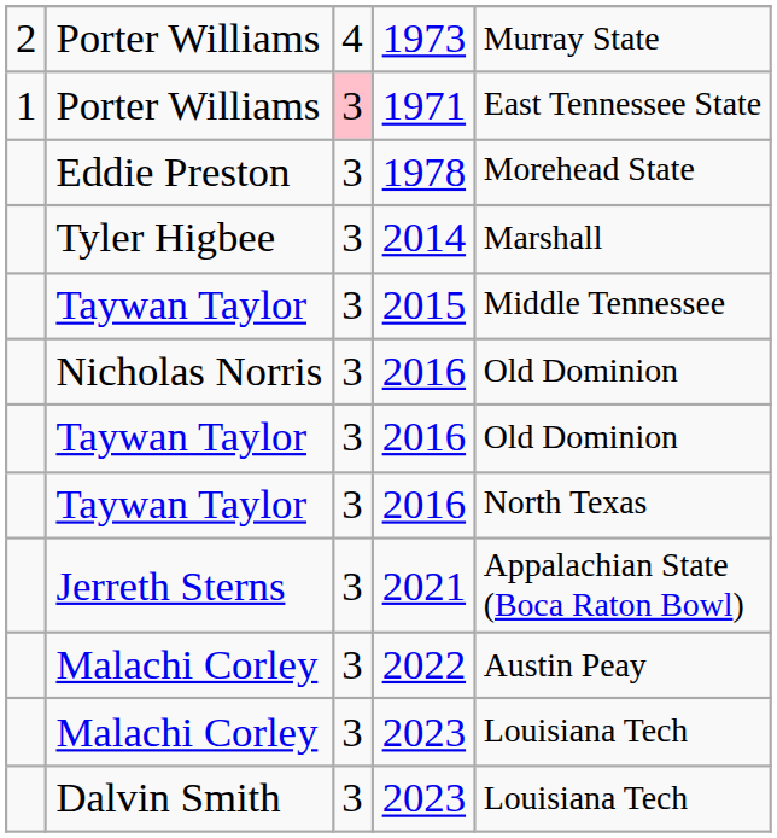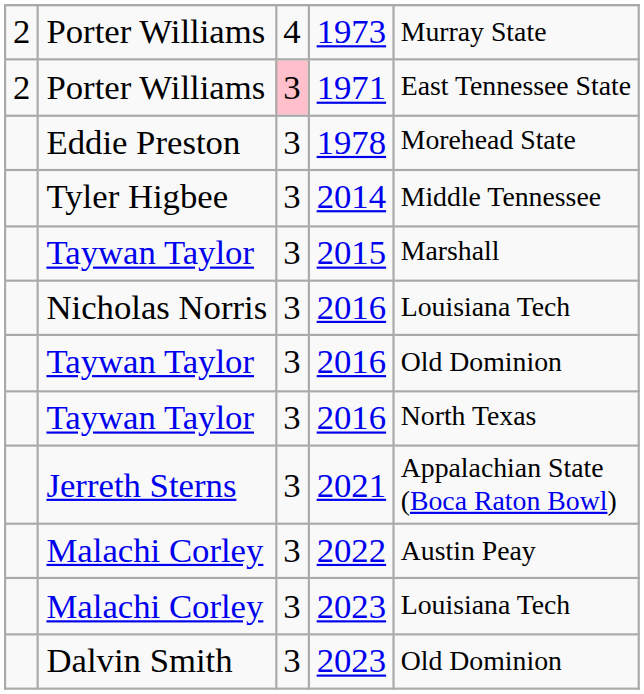1971 | column 1: 1 -> 2
2014 | column 5: Marshall -> Middle Tennessee
2015 | column 5: Middle Tennessee -> Marshall
Nicholas Norris / 2016 | column 5: Old Dominion -> Louisiana Tech
Dalvin Smith / 2023 | column 5: Louisiana Tech -> Old Dominion
